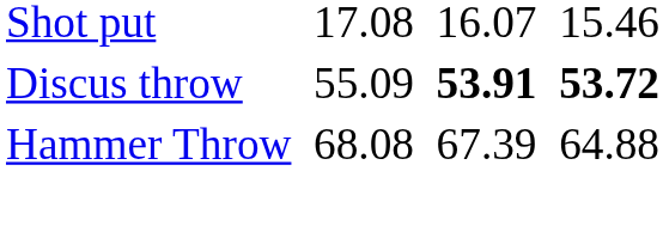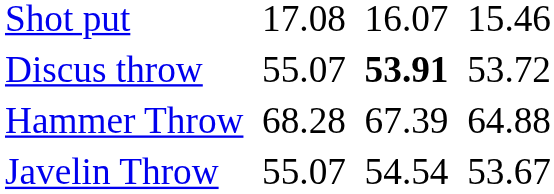Discus throw | column 3: 55.09 -> 55.07
Discus throw | column 7: bold -> normal
Hammer Throw | column 3: 68.08 -> 68.28
+ row: Javelin Throw | 55.07 | 54.54 | 53.67
